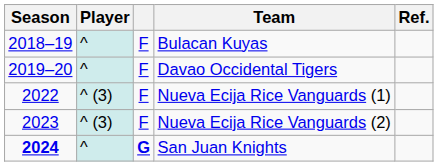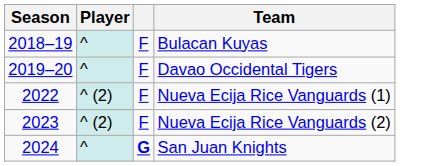- column: Ref.
Nueva Ecija Rice Vanguards (1) | Player: ^ (3) -> ^ (2)
Nueva Ecija Rice Vanguards (2) | Player: ^ (3) -> ^ (2)
San Juan Knights | Season: bold -> normal
